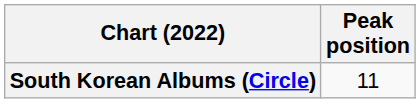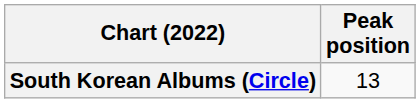South Korean Albums (Circle) | Peak position: 11 -> 13
